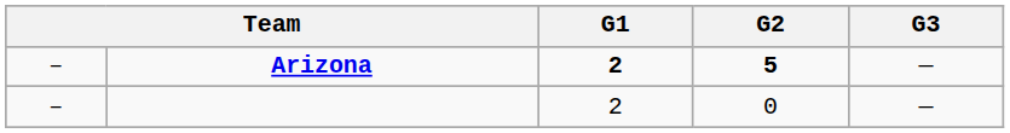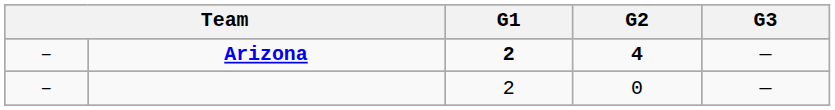Arizona | G2: 5 -> 4
